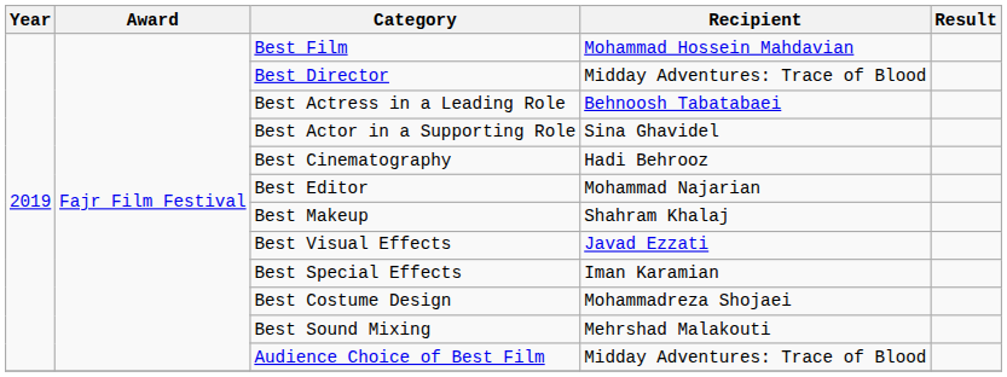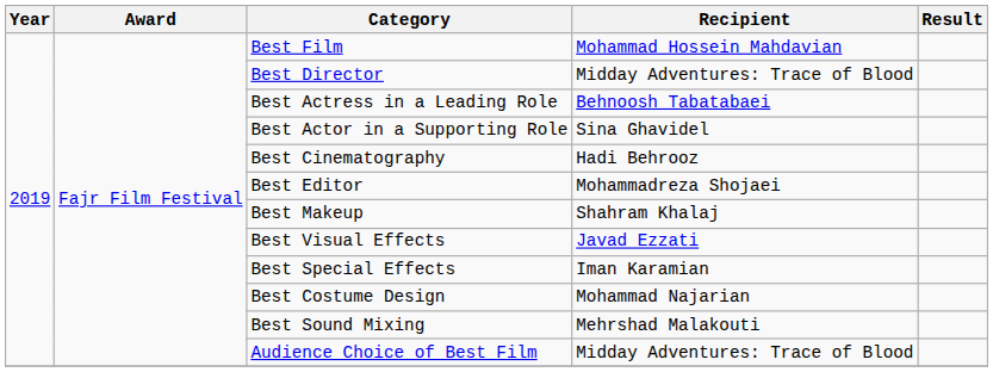Best Editor | Recipient: Mohammad Najarian -> Mohammadreza Shojaei
Best Costume Design | Recipient: Mohammadreza Shojaei -> Mohammad Najarian
